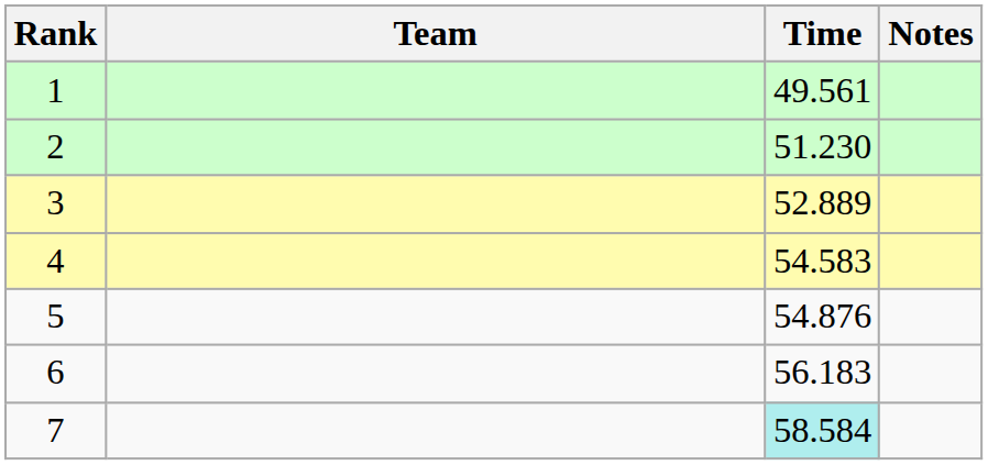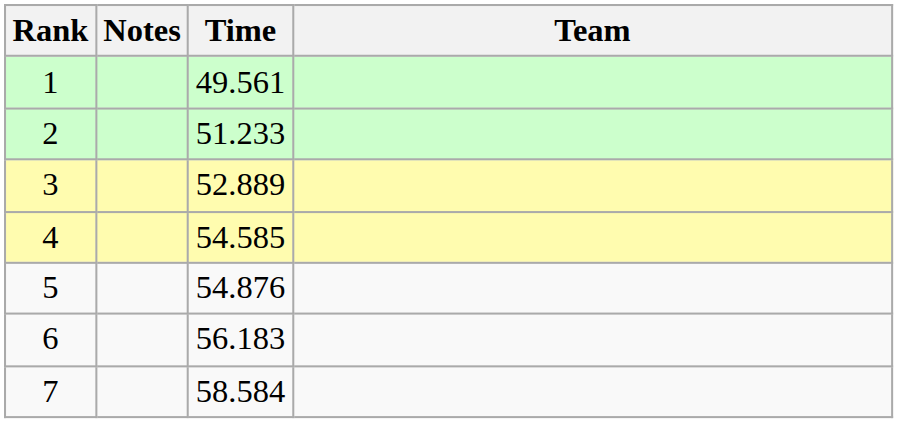columns swapped: Team <-> Notes
2 | Time: 51.230 -> 51.233
4 | Time: 54.583 -> 54.585
7 | Time: paleturquoise background -> no background
